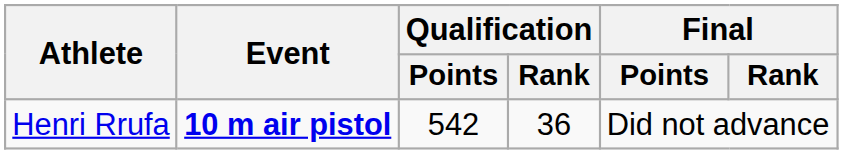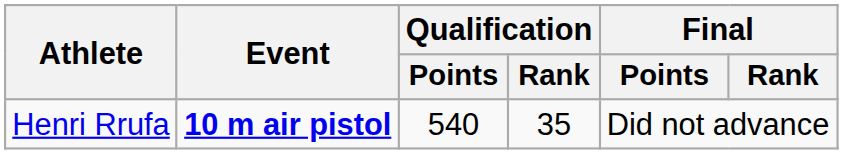Henri Rrufa | Qualification / Points: 542 -> 540
Henri Rrufa | Qualification / Rank: 36 -> 35
